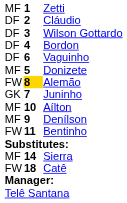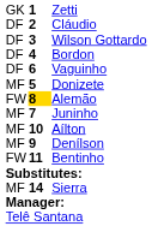Zetti | column 1: MF -> GK
Juninho | column 1: GK -> MF
- row: FW | 18 | Catê
